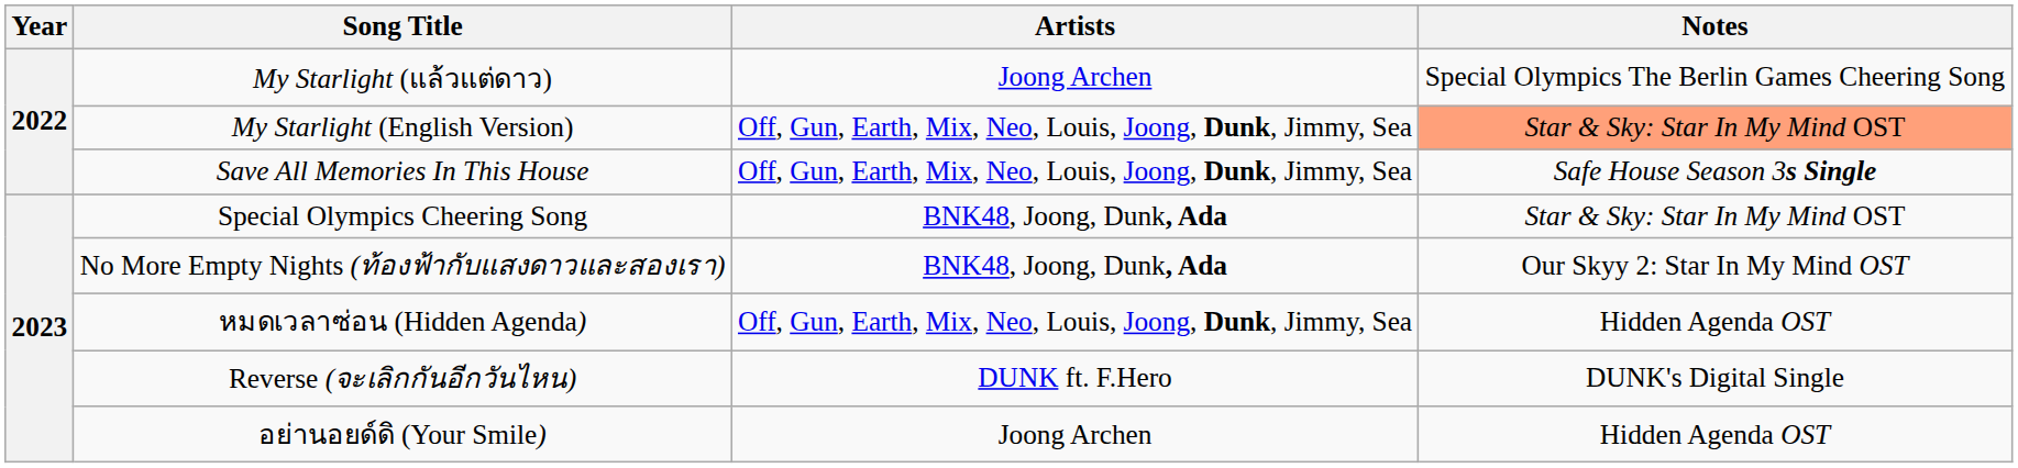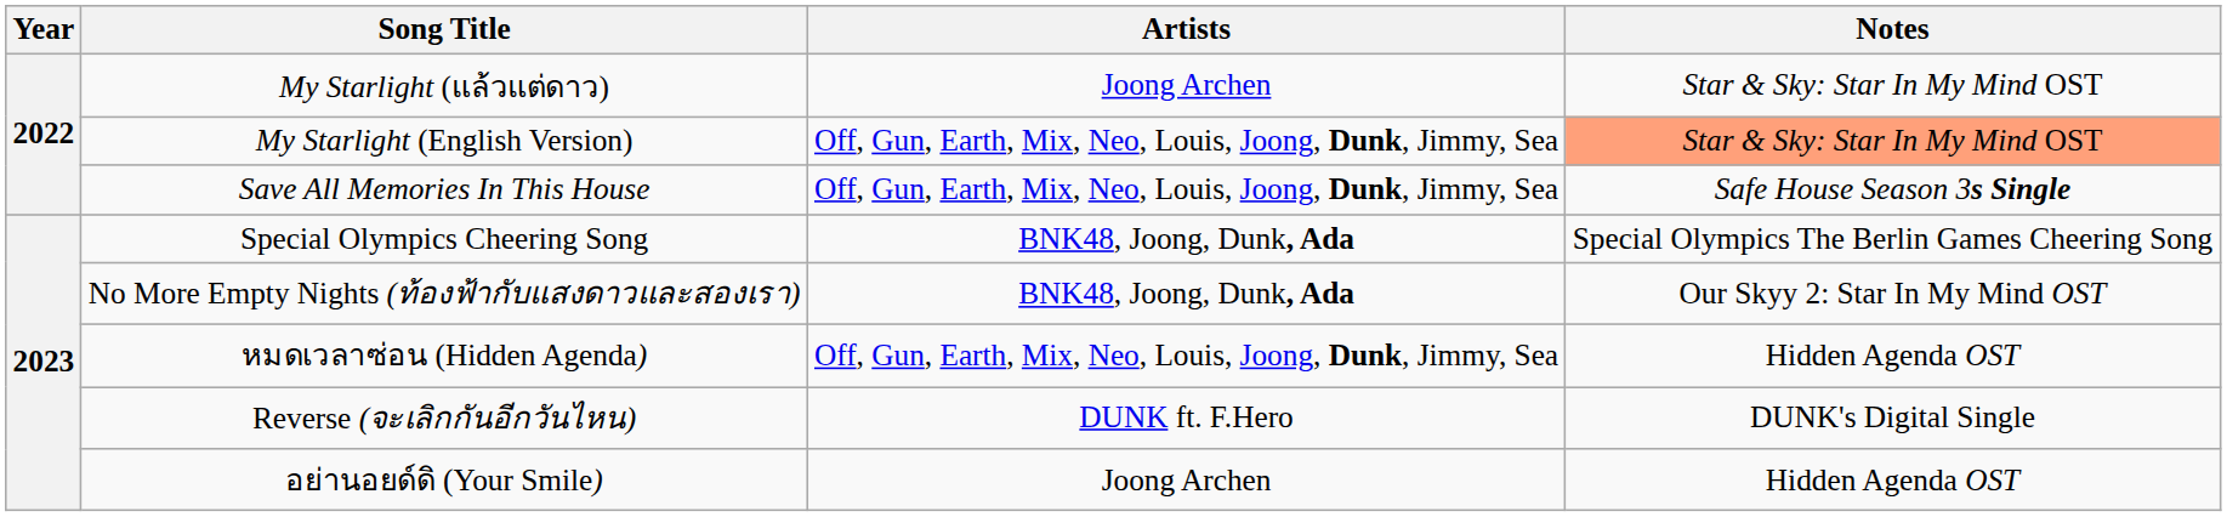My Starlight (แล้วแต่ดาว) | Notes: Special Olympics The Berlin Games Cheering Song -> Star & Sky: Star In My Mind OST
Special Olympics Cheering Song | Notes: Star & Sky: Star In My Mind OST -> Special Olympics The Berlin Games Cheering Song
